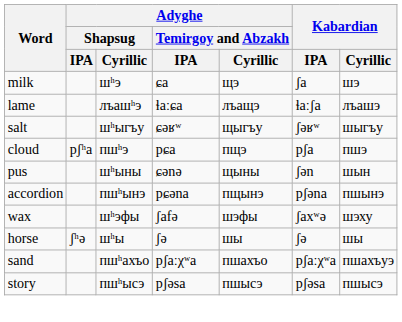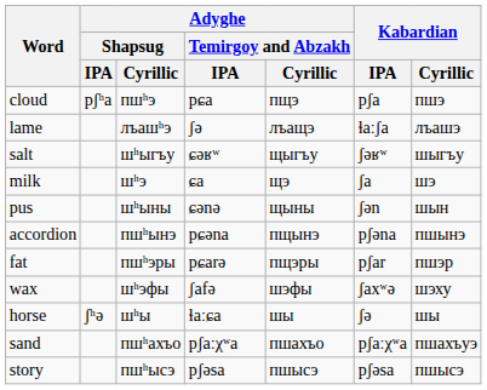rows swapped: milk <-> cloud
lame | Adyghe / Temirgoy and Abzakh / IPA: ɬaːɕa -> ʃə
+ row: fat | пшʰэры | pɕarə | пщэры | pʃar | пшэр
horse | Adyghe / Temirgoy and Abzakh / IPA: ʃə -> ɬaːɕa
